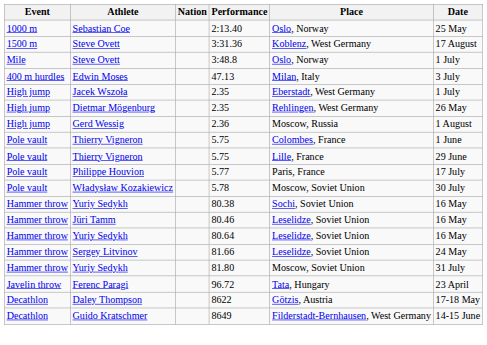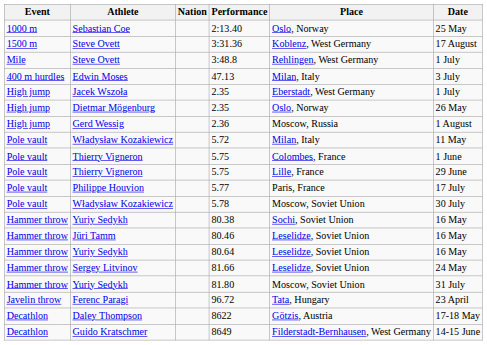3:48.8 | Place: Oslo, Norway -> Rehlingen, West Germany
Dietmar Mögenburg / 2.35 | Place: Rehlingen, West Germany -> Oslo, Norway
+ row: Pole vault | Władysław Kozakiewicz | 5.72 | Milan, Italy | 11 May
